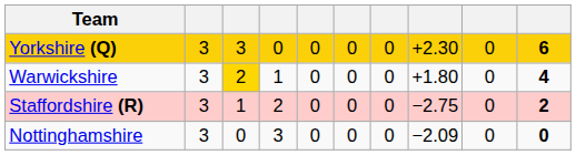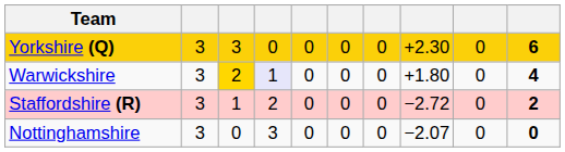Warwickshire | column 4: no background -> lavender background
Staffordshire (R) | column 8: −2.75 -> −2.72
Nottinghamshire | column 8: −2.09 -> −2.07
